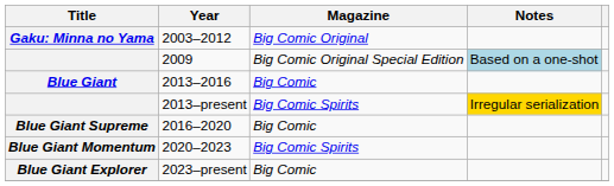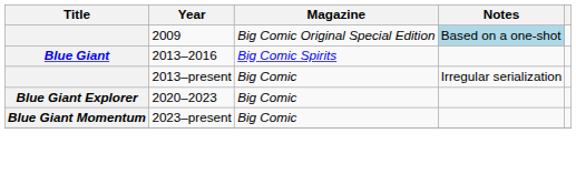- row: Gaku: Minna no Yama | 2003–2012 | Big Comic Original
2013–2016 | Magazine: Big Comic -> Big Comic Spirits
2013–present | Magazine: Big Comic Spirits -> Big Comic
2013–present | Notes: gold background -> no background
- row: Blue Giant Supreme | 2016–2020 | Big Comic
2020–2023 | Title: Blue Giant Momentum -> Blue Giant Explorer
2020–2023 | Magazine: Big Comic Spirits -> Big Comic
2023–present | Title: Blue Giant Explorer -> Blue Giant Momentum
